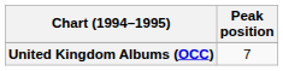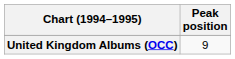United Kingdom Albums (OCC) | Peak position: 7 -> 9
